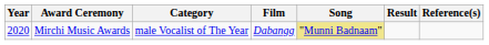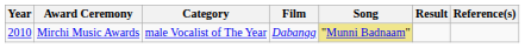Mirchi Music Awards | Year: 2020 -> 2010
